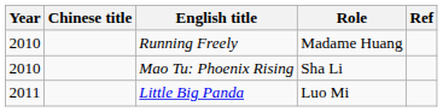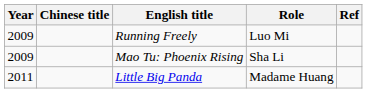Running Freely | Year: 2010 -> 2009
Running Freely | Role: Madame Huang -> Luo Mi
Mao Tu: Phoenix Rising | Year: 2010 -> 2009
Little Big Panda | Role: Luo Mi -> Madame Huang
